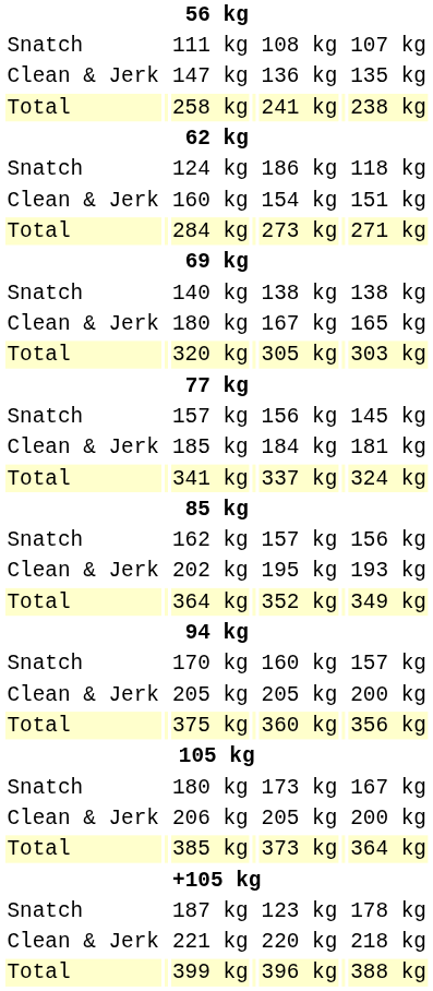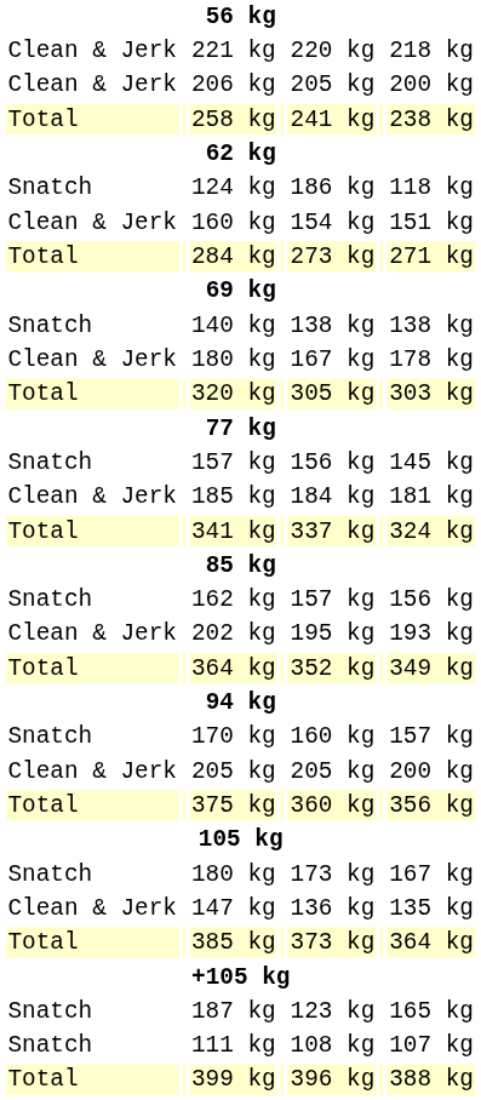rows swapped: 111 kg <-> 221 kg
rows swapped: 147 kg <-> 206 kg
Clean & Jerk / 180 kg | column 7: 165 kg -> 178 kg
187 kg | column 7: 178 kg -> 165 kg
